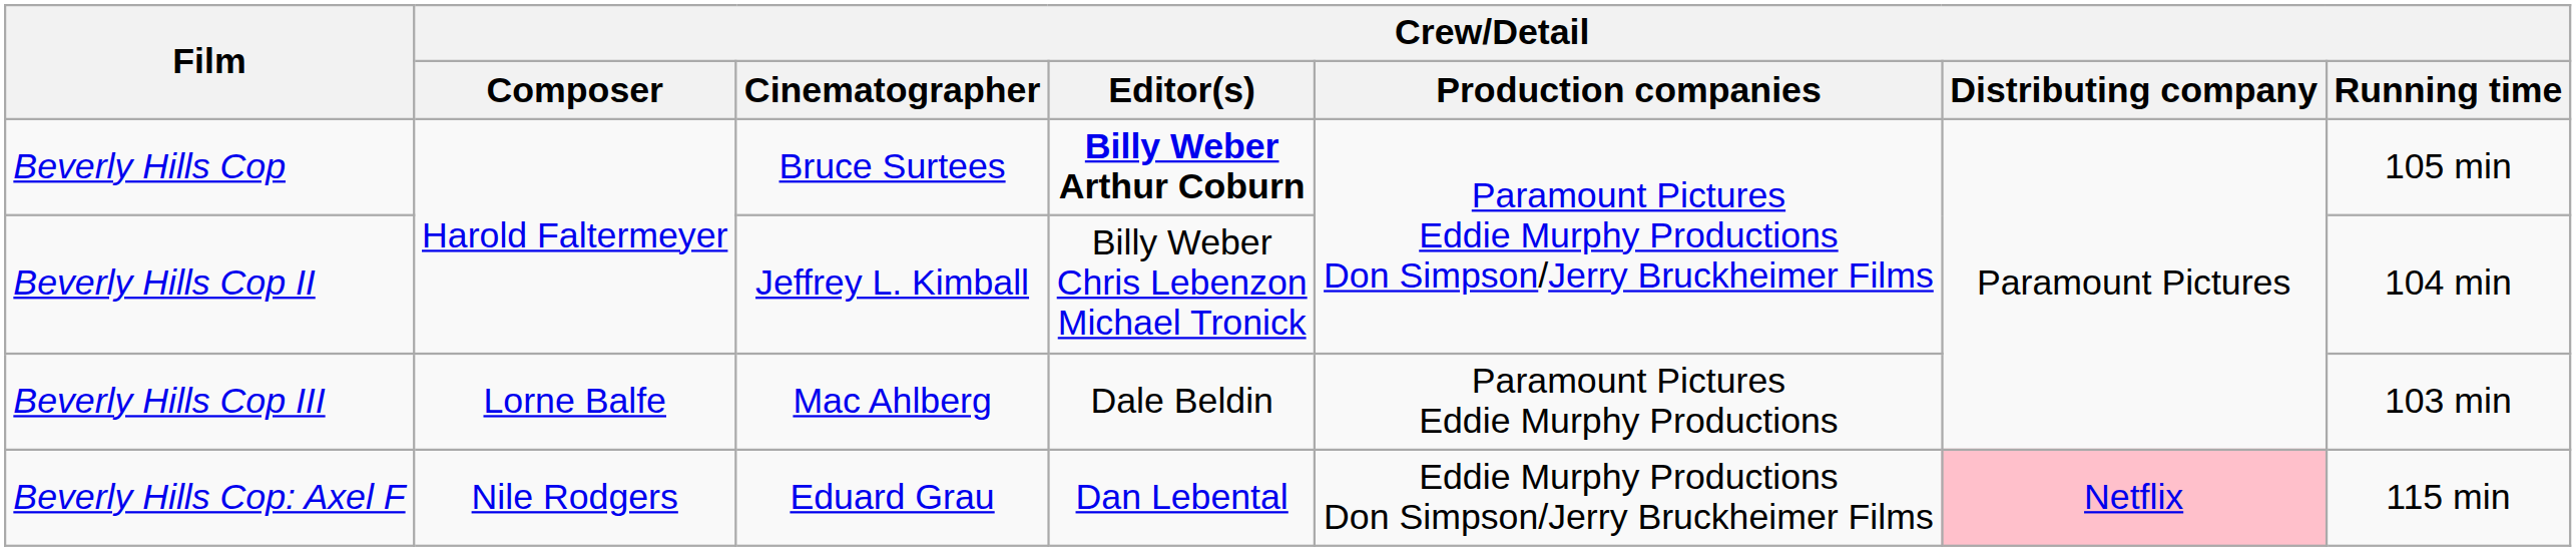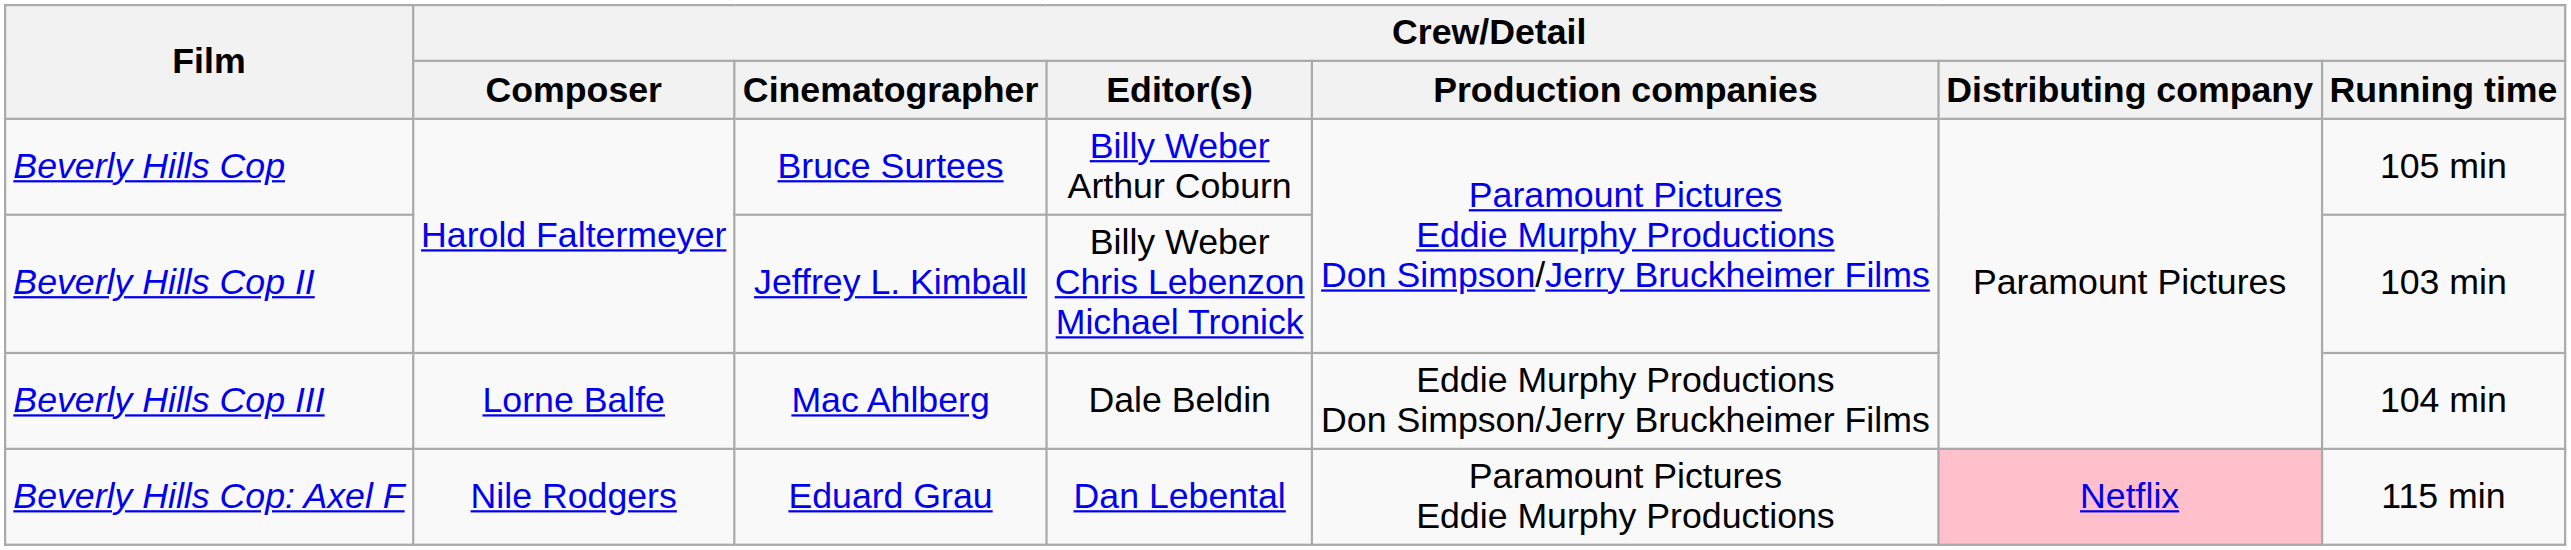Beverly Hills Cop | Crew/Detail / Editor(s): bold -> normal
Beverly Hills Cop II | Crew/Detail / Running time: 104 min -> 103 min
Beverly Hills Cop III | Crew/Detail / Production companies: Paramount Pictures Eddie Murphy Productions -> Eddie Murphy Productions Don Simpson/Jerry Bruckheimer Films
Beverly Hills Cop III | Crew/Detail / Running time: 103 min -> 104 min
Beverly Hills Cop: Axel F | Crew/Detail / Production companies: Eddie Murphy Productions Don Simpson/Jerry Bruckheimer Films -> Paramount Pictures Eddie Murphy Productions
